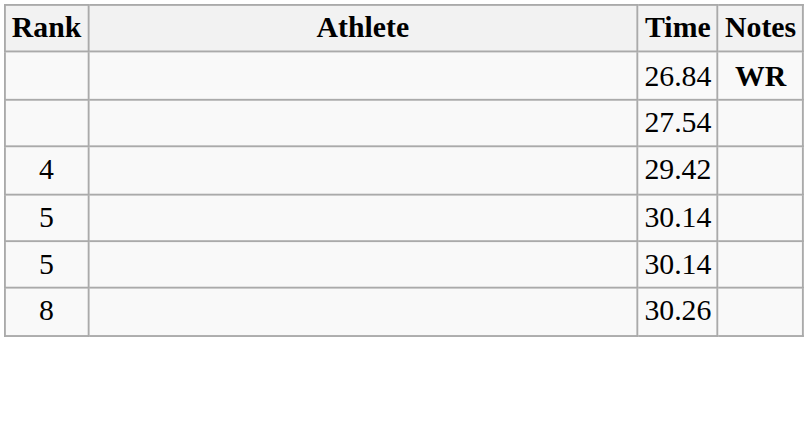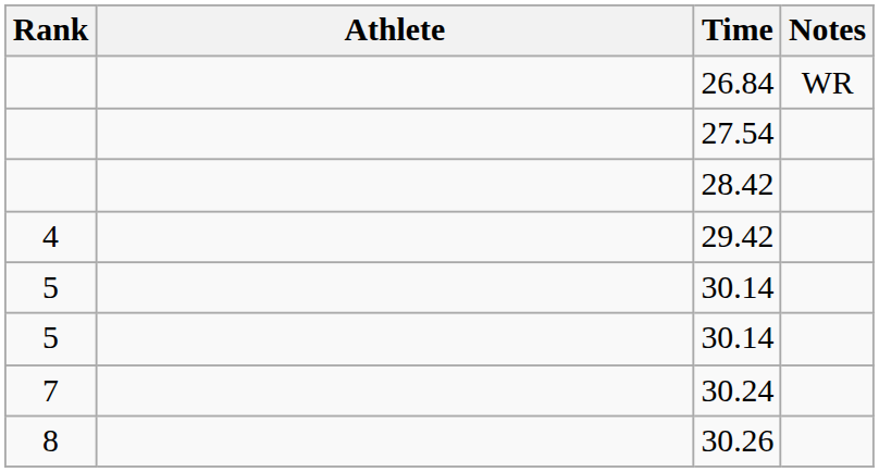26.84 | Notes: bold -> normal
+ row: 28.42
+ row: 7 | 30.24
